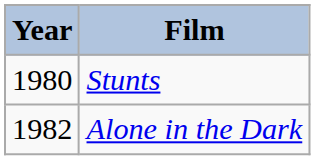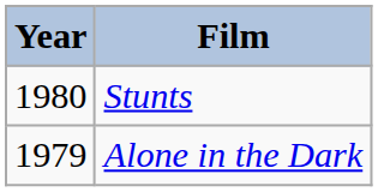Alone in the Dark | Year: 1982 -> 1979
